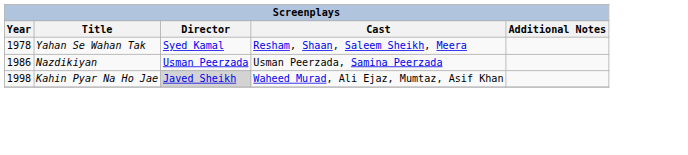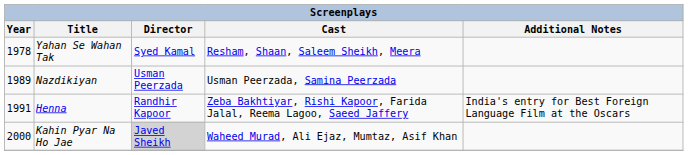Nazdikiyan | Year: 1986 -> 1989
+ row: 1991 | Henna | Randhir Kapoor | Zeba Bakhtiyar, Rishi Kapoor, Farida Jalal, Reema Lagoo, Saeed Jaffery | India's entry for Best Foreign Language Film at the Oscars
Kahin Pyar Na Ho Jae | Year: 1998 -> 2000
